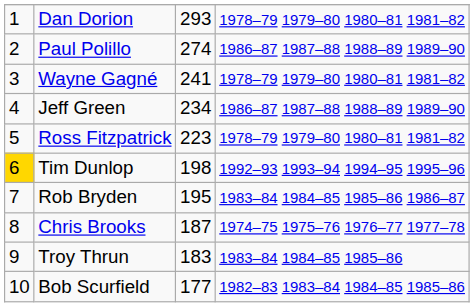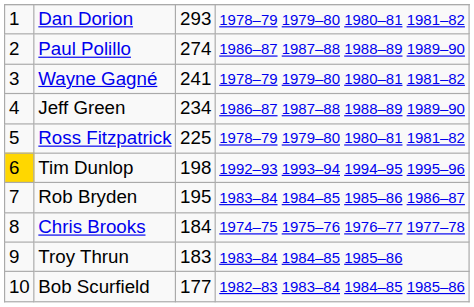Ross Fitzpatrick | column 3: 223 -> 225
Chris Brooks | column 3: 187 -> 184
